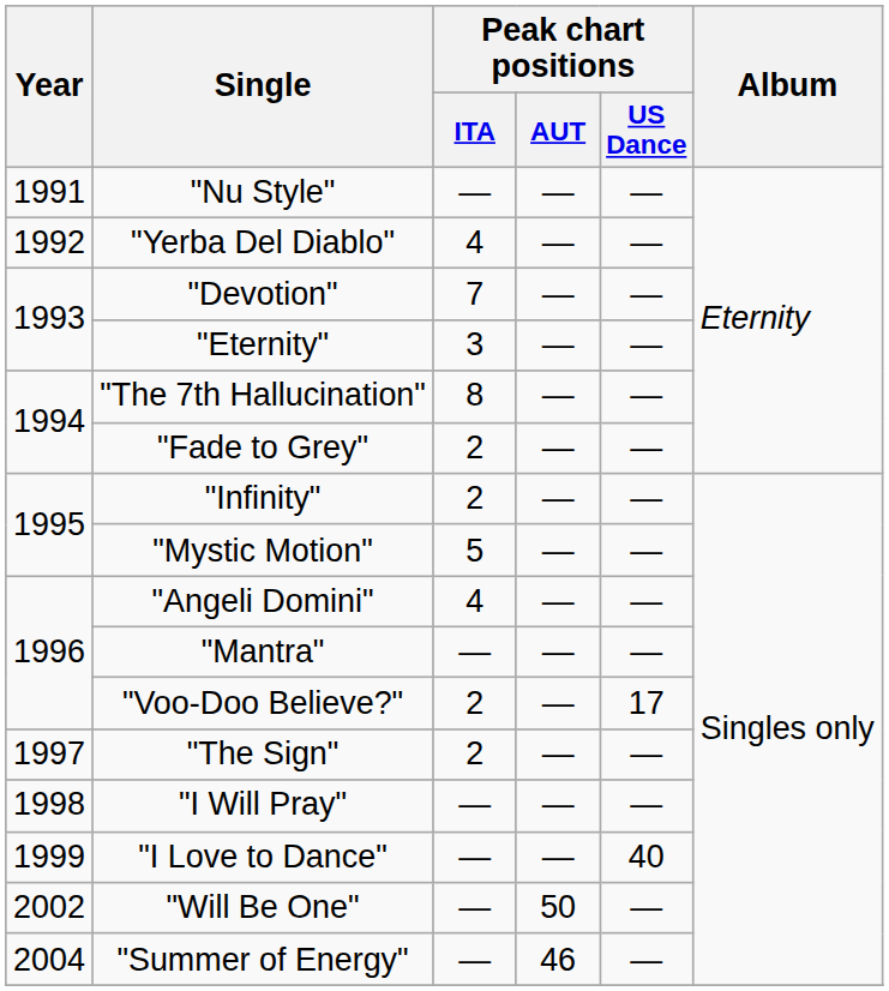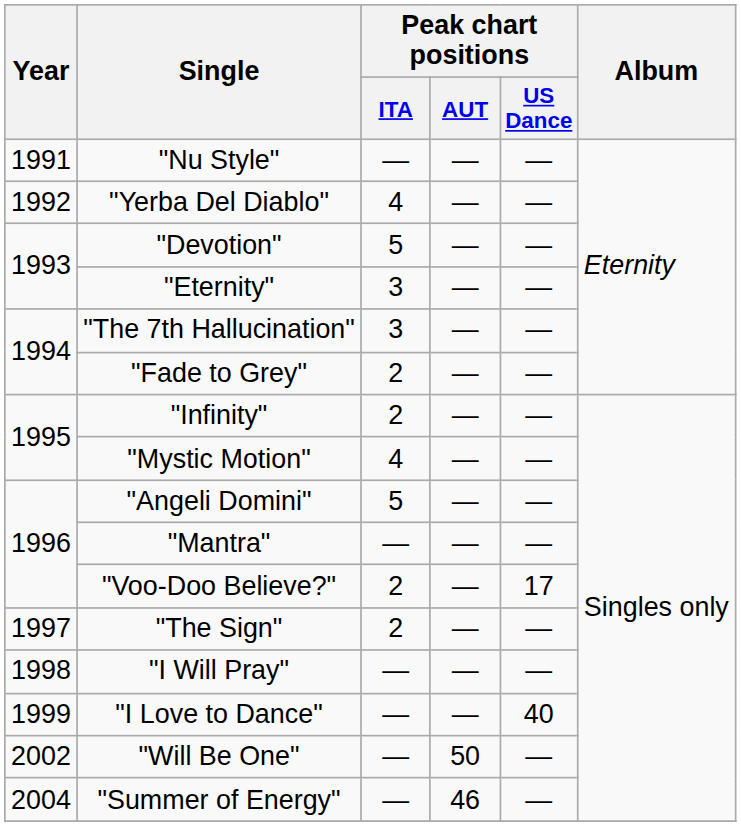"Devotion" | Peak chart positions / ITA: 7 -> 5
"The 7th Hallucination" | Peak chart positions / ITA: 8 -> 3
"Mystic Motion" | Peak chart positions / ITA: 5 -> 4
"Angeli Domini" | Peak chart positions / ITA: 4 -> 5
